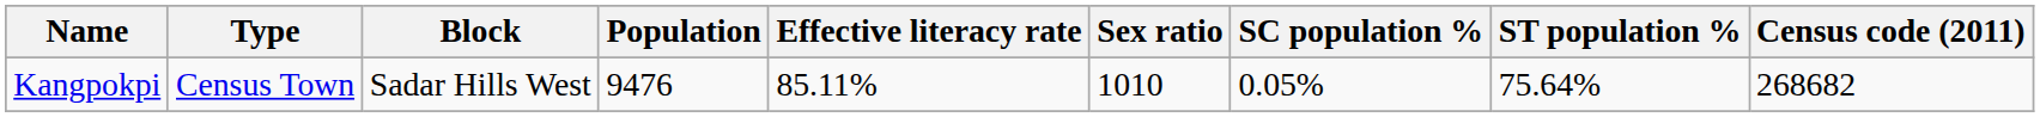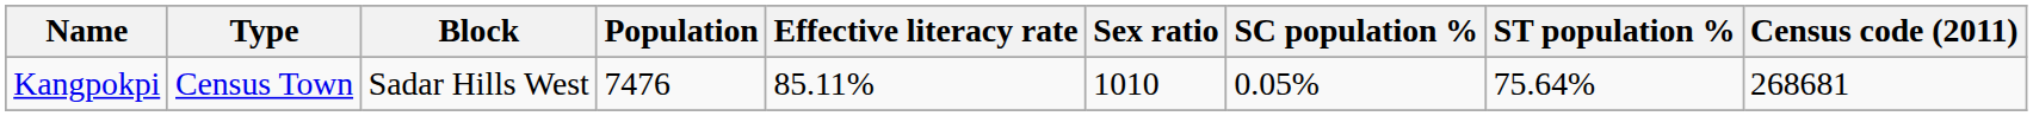Kangpokpi | Population: 9476 -> 7476
Kangpokpi | Census code (2011): 268682 -> 268681
